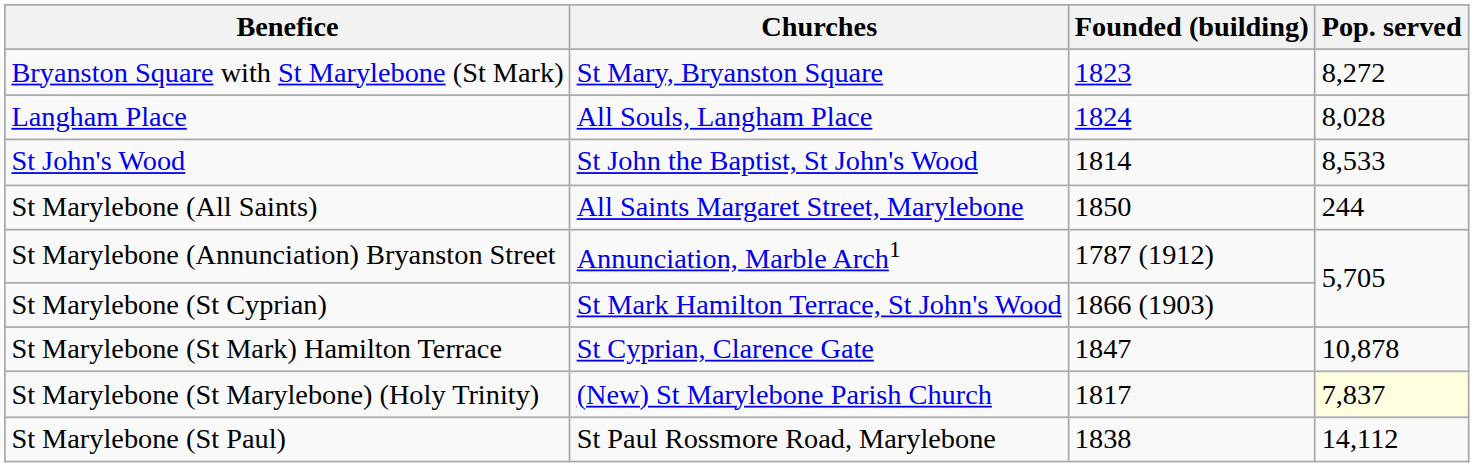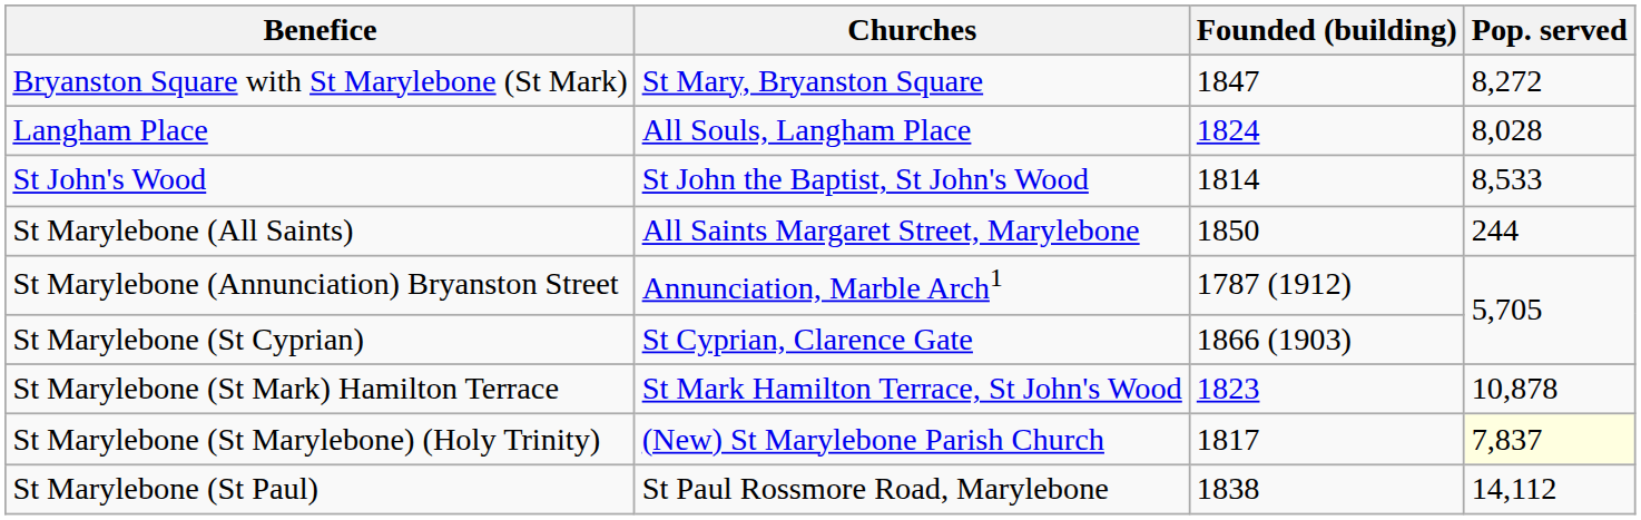Bryanston Square with St Marylebone (St Mark) | Founded (building): 1823 -> 1847
St Marylebone (St Cyprian) | Churches: St Mark Hamilton Terrace, St John's Wood -> St Cyprian, Clarence Gate
St Marylebone (St Mark) Hamilton Terrace | Churches: St Cyprian, Clarence Gate -> St Mark Hamilton Terrace, St John's Wood
St Marylebone (St Mark) Hamilton Terrace | Founded (building): 1847 -> 1823
